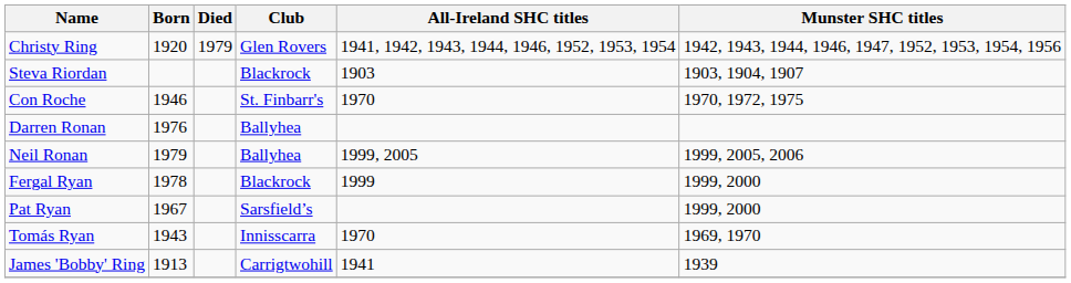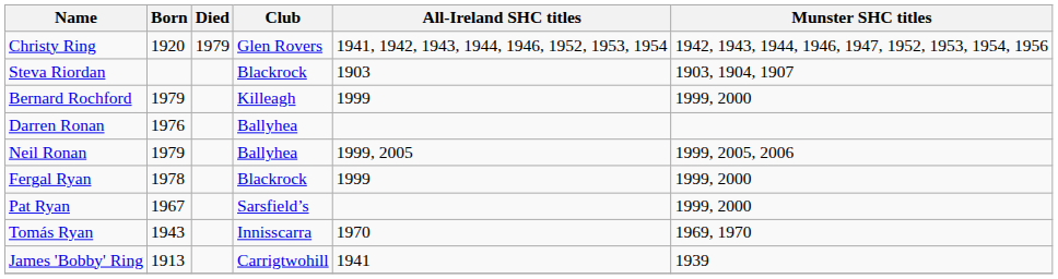- row: Con Roche | 1946 | St. Finbarr's | 1970 | 1970, 1972, 1975
+ row: Bernard Rochford | 1979 | Killeagh | 1999 | 1999, 2000
